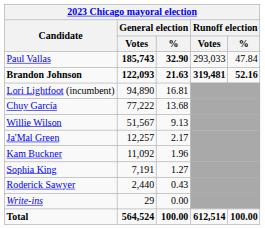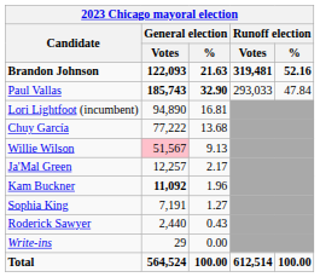rows swapped: Brandon Johnson <-> Paul Vallas
Willie Wilson | General election / Votes: no background -> pink background
Kam Buckner | General election / Votes: normal -> bold
